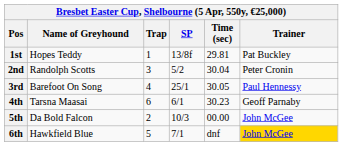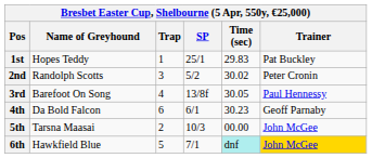1st | SP: 13/8f -> 25/1
1st | Time (sec): 29.81 -> 29.83
2nd | Time (sec): 30.04 -> 30.02
3rd | SP: 25/1 -> 13/8f
4th | Name of Greyhound: Tarsna Maasai -> Da Bold Falcon
5th | Name of Greyhound: Da Bold Falcon -> Tarsna Maasai
6th | Time (sec): no background -> paleturquoise background
